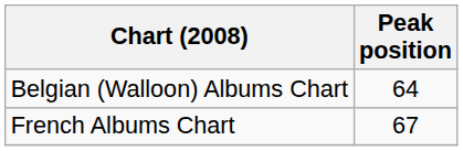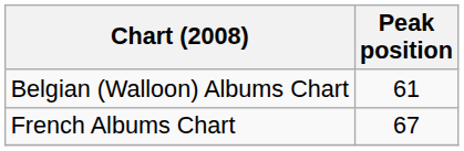Belgian (Walloon) Albums Chart | Peak position: 64 -> 61
